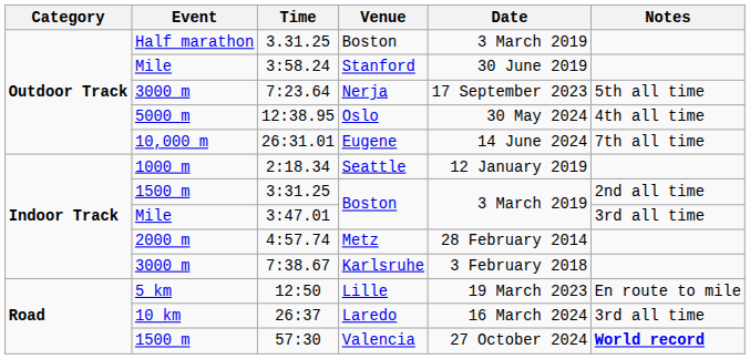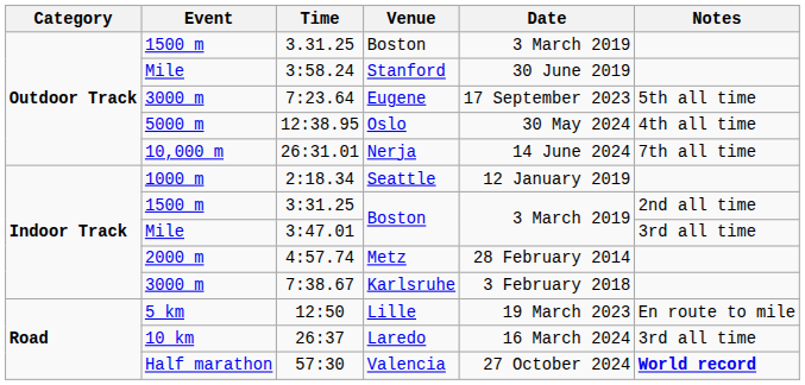3.31.25 | Event: Half marathon -> 1500 m
7:23.64 | Venue: Nerja -> Eugene
26:31.01 | Venue: Eugene -> Nerja
57:30 | Event: 1500 m -> Half marathon
